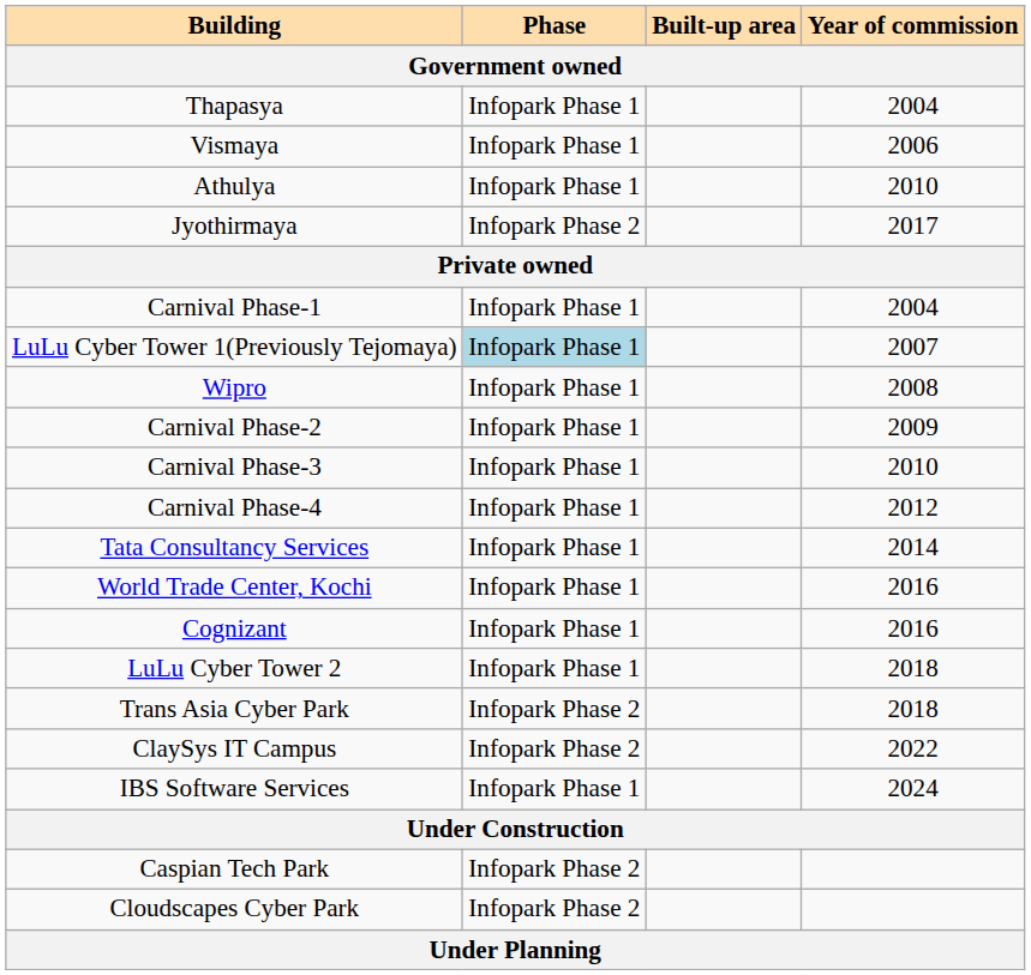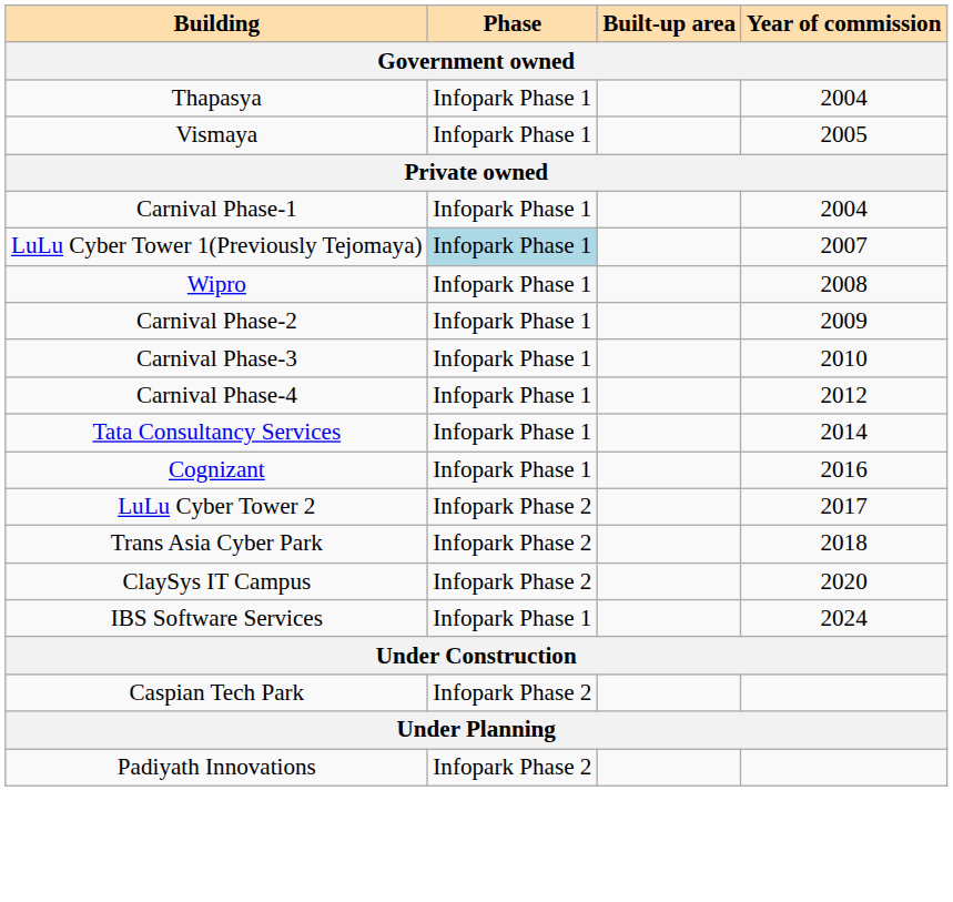Vismaya | Year of commission: 2006 -> 2005
- row: Athulya | Infopark Phase 1 | 2010
- row: Jyothirmaya | Infopark Phase 2 | 2017
- row: World Trade Center, Kochi | Infopark Phase 1 | 2016
LuLu Cyber Tower 2 | Phase: Infopark Phase 1 -> Infopark Phase 2
LuLu Cyber Tower 2 | Year of commission: 2018 -> 2017
ClaySys IT Campus | Year of commission: 2022 -> 2020
- row: Cloudscapes Cyber Park | Infopark Phase 2
+ row: Padiyath Innovations | Infopark Phase 2
